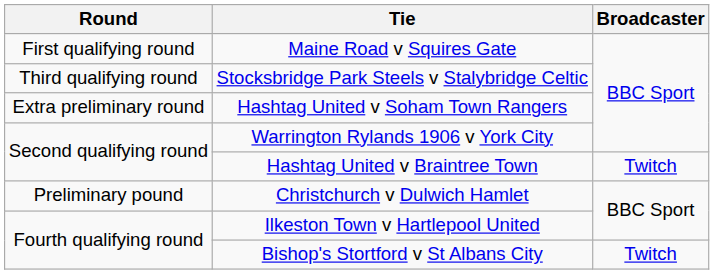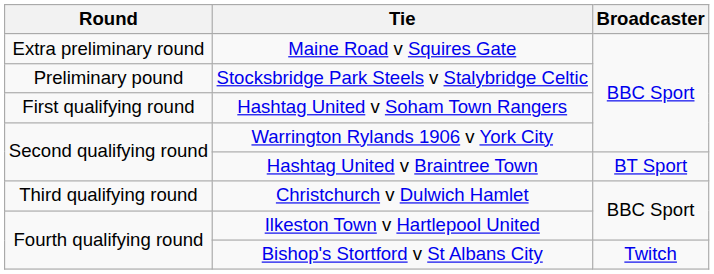Maine Road v Squires Gate | Round: First qualifying round -> Extra preliminary round
Stocksbridge Park Steels v Stalybridge Celtic | Round: Third qualifying round -> Preliminary pound
Hashtag United v Soham Town Rangers | Round: Extra preliminary round -> First qualifying round
Hashtag United v Braintree Town | Broadcaster: Twitch -> BT Sport
Christchurch v Dulwich Hamlet | Round: Preliminary pound -> Third qualifying round
